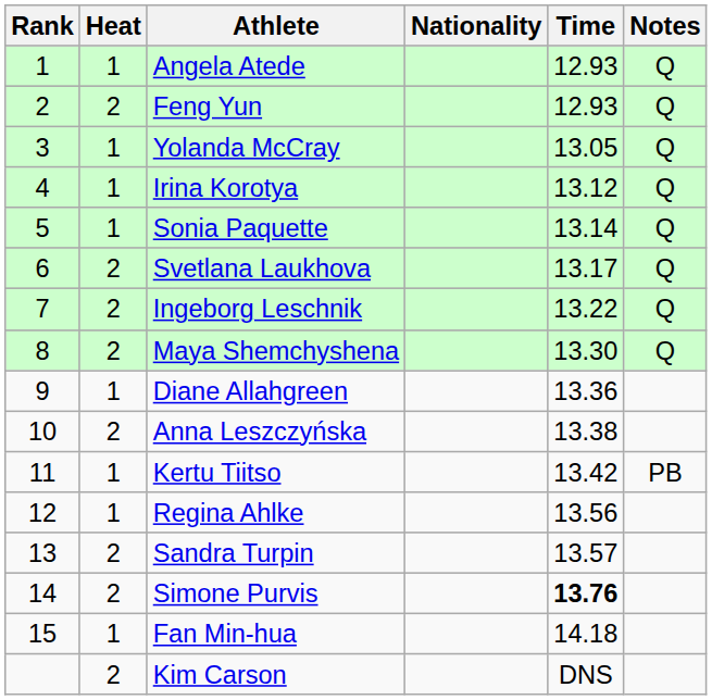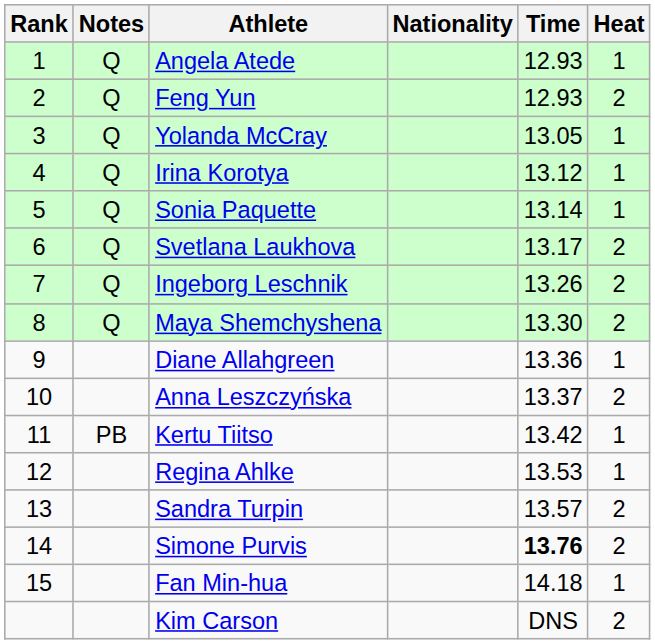columns swapped: Heat <-> Notes
Ingeborg Leschnik | Time: 13.22 -> 13.26
Anna Leszczyńska | Time: 13.38 -> 13.37
Regina Ahlke | Time: 13.56 -> 13.53
